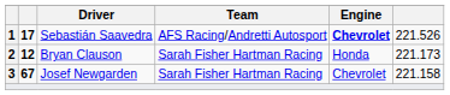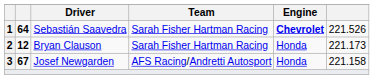Sebastián Saavedra | column 2: 17 -> 64
Sebastián Saavedra | Team: AFS Racing/Andretti Autosport -> Sarah Fisher Hartman Racing
Josef Newgarden | Team: Sarah Fisher Hartman Racing -> AFS Racing/Andretti Autosport
Josef Newgarden | Engine: Chevrolet -> Honda
